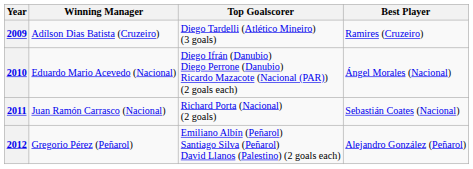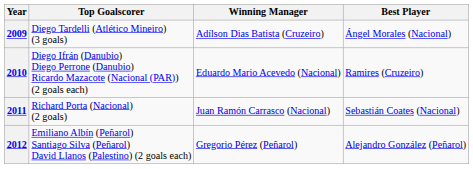columns swapped: Top Goalscorer <-> Winning Manager
2009 | Best Player: Ramires (Cruzeiro) -> Ángel Morales (Nacional)
2010 | Best Player: Ángel Morales (Nacional) -> Ramires (Cruzeiro)
